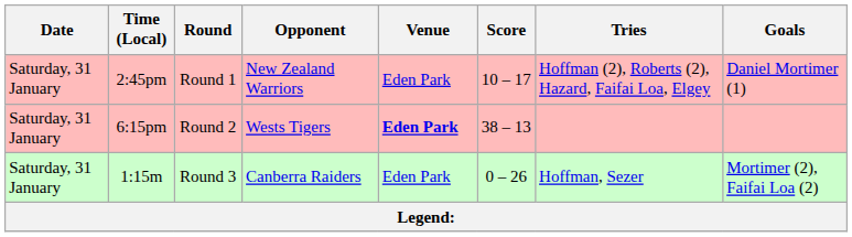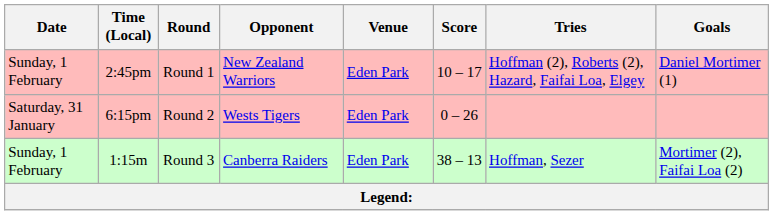2:45pm | Date: Saturday, 31 January -> Sunday, 1 February
6:15pm | Venue: bold -> normal
6:15pm | Score: 38 – 13 -> 0 – 26
1:15m | Date: Saturday, 31 January -> Sunday, 1 February
1:15m | Score: 0 – 26 -> 38 – 13
